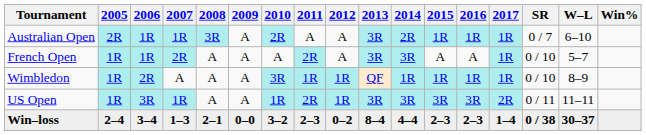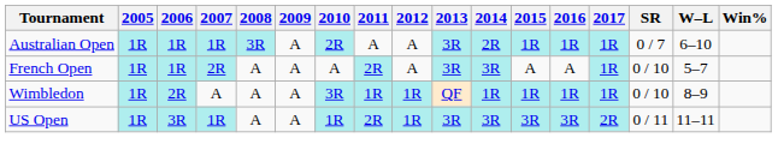Australian Open | 2005: 2R -> 1R
- row: Win–loss | 2–4 | 3–4 | 1–3 | 2–1 | 0–0 | 3–2 | 2–3 | 0–2 | 8–4 | 4–4 | 2–3 | 2–3 | 1–4 | 0 / 38 | 30–37
